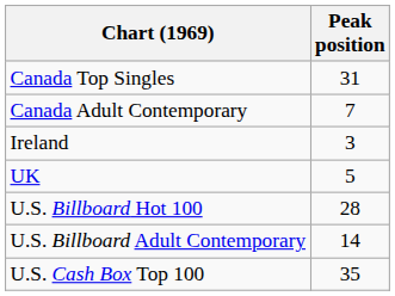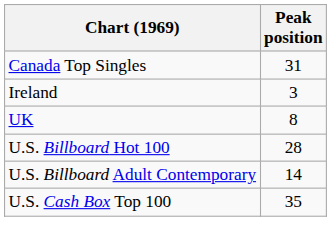- row: Canada Adult Contemporary | 7
UK | Peak position: 5 -> 8
